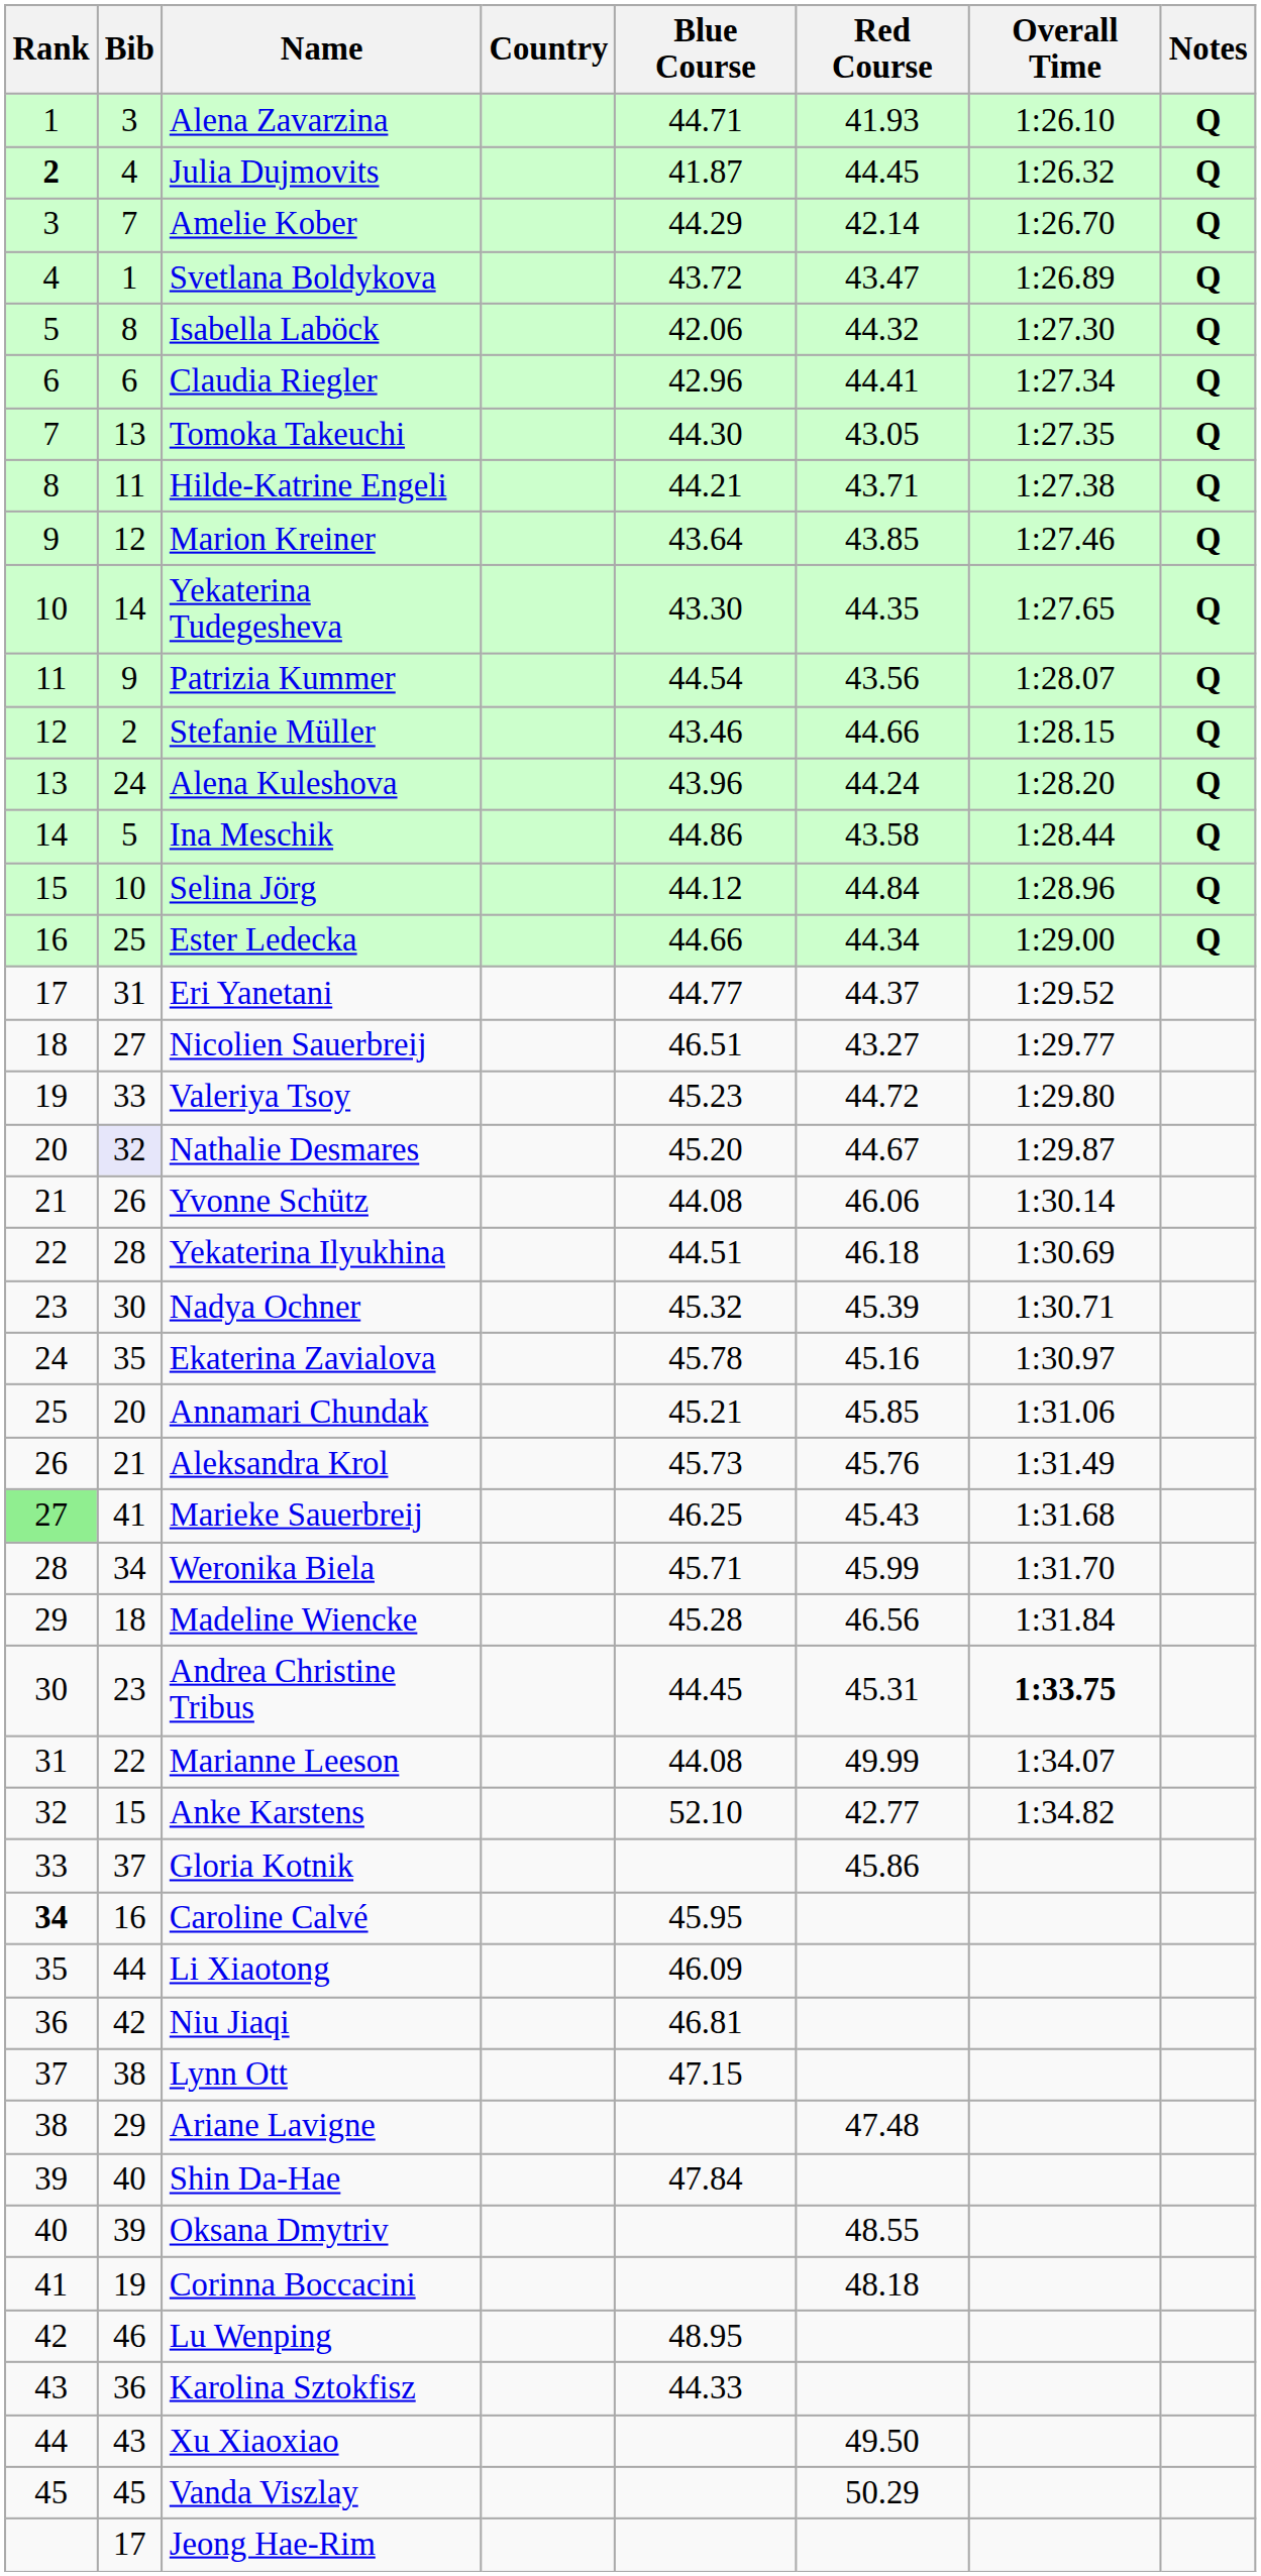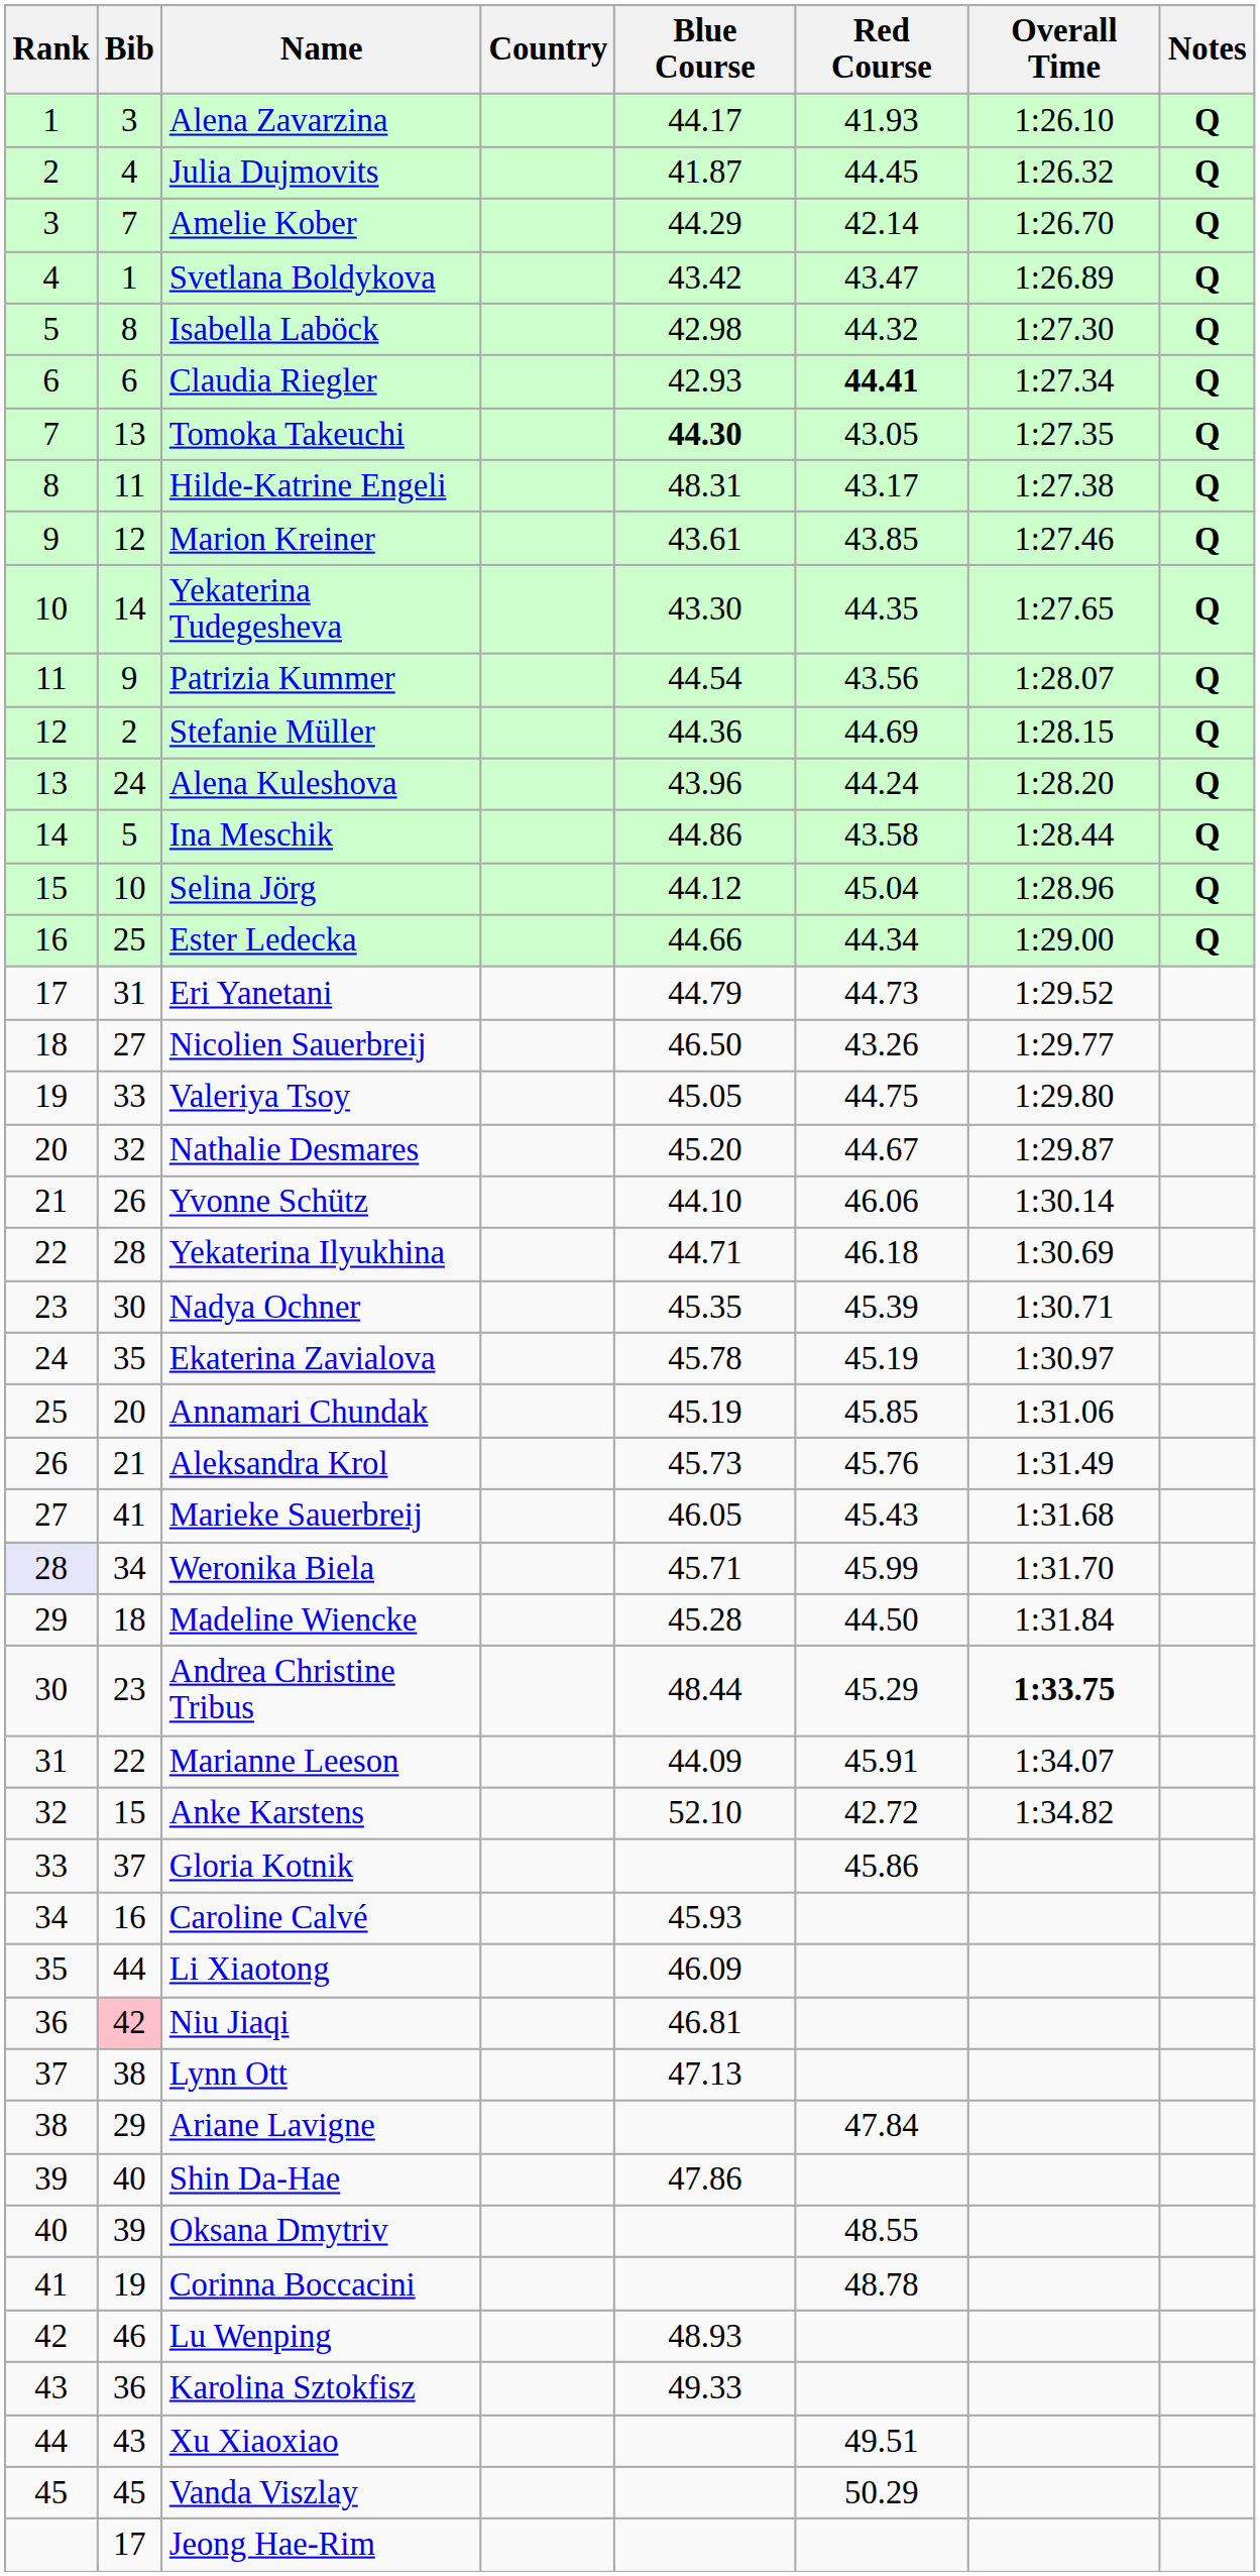Alena Zavarzina | Blue Course: 44.71 -> 44.17
Julia Dujmovits | Rank: bold -> normal
Svetlana Boldykova | Blue Course: 43.72 -> 43.42
Isabella Laböck | Blue Course: 42.06 -> 42.98
Claudia Riegler | Blue Course: 42.96 -> 42.93
Claudia Riegler | Red Course: normal -> bold
Tomoka Takeuchi | Blue Course: normal -> bold
Hilde-Katrine Engeli | Blue Course: 44.21 -> 48.31
Hilde-Katrine Engeli | Red Course: 43.71 -> 43.17
Marion Kreiner | Blue Course: 43.64 -> 43.61
Stefanie Müller | Blue Course: 43.46 -> 44.36
Stefanie Müller | Red Course: 44.66 -> 44.69
Selina Jörg | Red Course: 44.84 -> 45.04
Eri Yanetani | Blue Course: 44.77 -> 44.79
Eri Yanetani | Red Course: 44.37 -> 44.73
Nicolien Sauerbreij | Blue Course: 46.51 -> 46.50
Nicolien Sauerbreij | Red Course: 43.27 -> 43.26
Valeriya Tsoy | Blue Course: 45.23 -> 45.05
Valeriya Tsoy | Red Course: 44.72 -> 44.75
Nathalie Desmares | Bib: lavender background -> no background
Yvonne Schütz | Blue Course: 44.08 -> 44.10
Yekaterina Ilyukhina | Blue Course: 44.51 -> 44.71
Nadya Ochner | Blue Course: 45.32 -> 45.35
Ekaterina Zavialova | Red Course: 45.16 -> 45.19
Annamari Chundak | Blue Course: 45.21 -> 45.19
Marieke Sauerbreij | Rank: lightgreen background -> no background
Marieke Sauerbreij | Blue Course: 46.25 -> 46.05
Weronika Biela | Rank: no background -> lavender background
Madeline Wiencke | Red Course: 46.56 -> 44.50
Andrea Christine Tribus | Blue Course: 44.45 -> 48.44
Andrea Christine Tribus | Red Course: 45.31 -> 45.29
Marianne Leeson | Blue Course: 44.08 -> 44.09
Marianne Leeson | Red Course: 49.99 -> 45.91
Anke Karstens | Red Course: 42.77 -> 42.72
Caroline Calvé | Rank: bold -> normal
Caroline Calvé | Blue Course: 45.95 -> 45.93
Niu Jiaqi | Bib: no background -> pink background
Lynn Ott | Blue Course: 47.15 -> 47.13
Ariane Lavigne | Red Course: 47.48 -> 47.84
Shin Da-Hae | Blue Course: 47.84 -> 47.86
Corinna Boccacini | Red Course: 48.18 -> 48.78
Lu Wenping | Blue Course: 48.95 -> 48.93
Karolina Sztokfisz | Blue Course: 44.33 -> 49.33
Xu Xiaoxiao | Red Course: 49.50 -> 49.51
